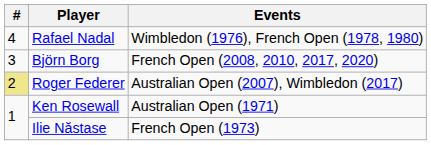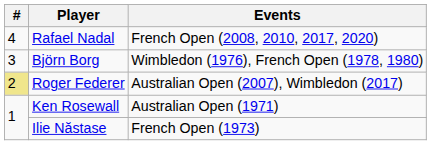Rafael Nadal | Events: Wimbledon (1976), French Open (1978, 1980) -> French Open (2008, 2010, 2017, 2020)
Björn Borg | Events: French Open (2008, 2010, 2017, 2020) -> Wimbledon (1976), French Open (1978, 1980)
